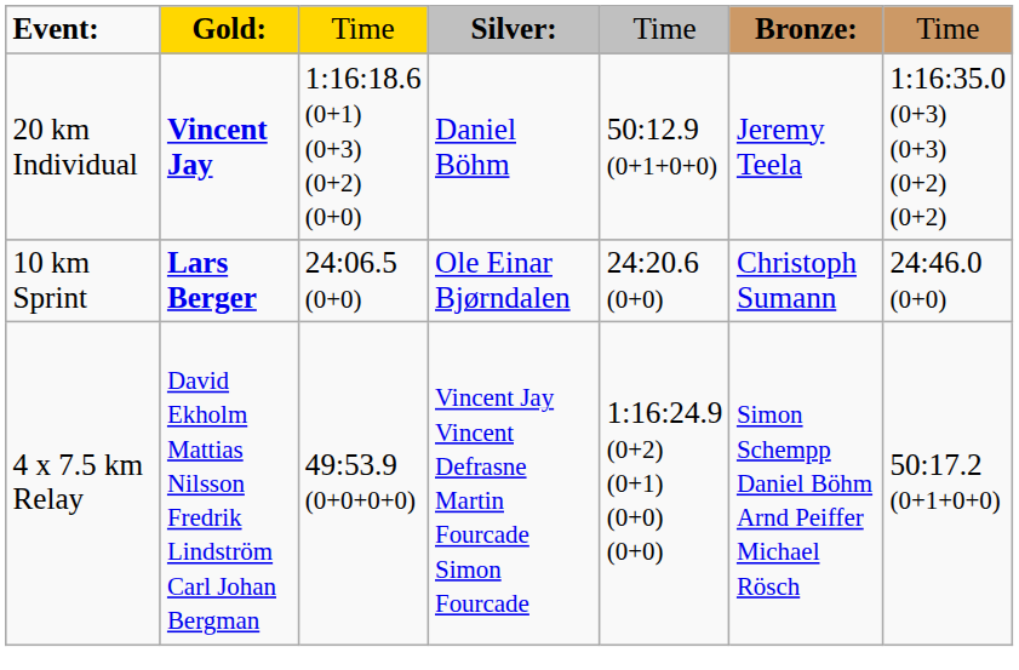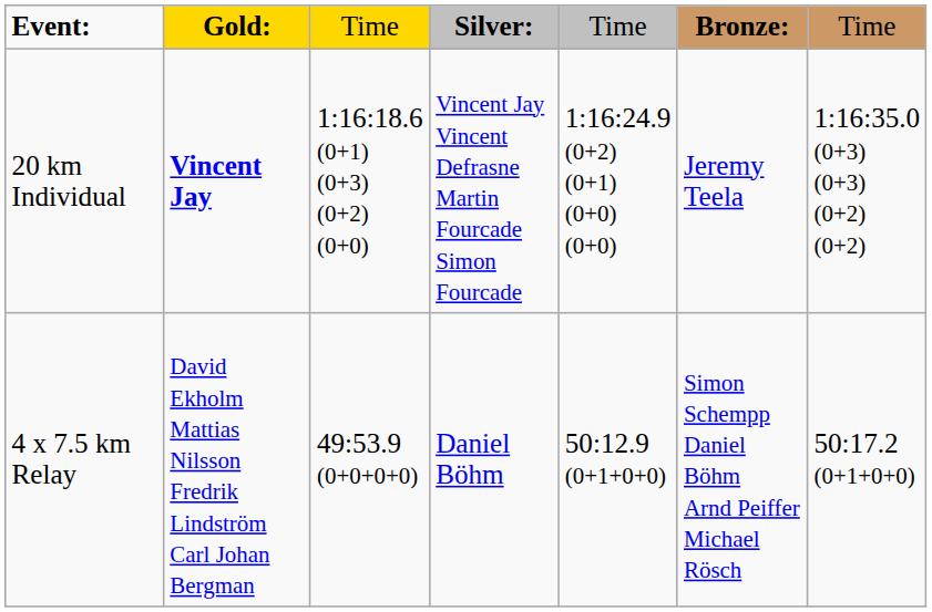20 km Individual | column 4: Daniel Böhm -> Vincent Jay Vincent Defrasne Martin Fourcade Simon Fourcade
20 km Individual | column 5: 50:12.9 (0+1+0+0) -> 1:16:24.9 (0+2) (0+1) (0+0) (0+0)
- row: 10 km Sprint | Lars Berger | 24:06.5 (0+0) | Ole Einar Bjørndalen | 24:20.6 (0+0) | Christoph Sumann | 24:46.0 (0+0)
4 x 7.5 km Relay | column 4: Vincent Jay Vincent Defrasne Martin Fourcade Simon Fourcade -> Daniel Böhm
4 x 7.5 km Relay | column 5: 1:16:24.9 (0+2) (0+1) (0+0) (0+0) -> 50:12.9 (0+1+0+0)
